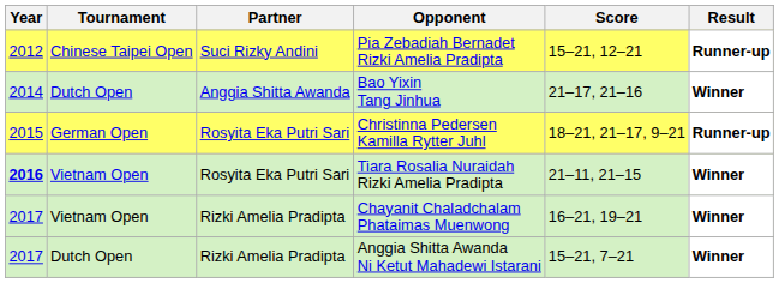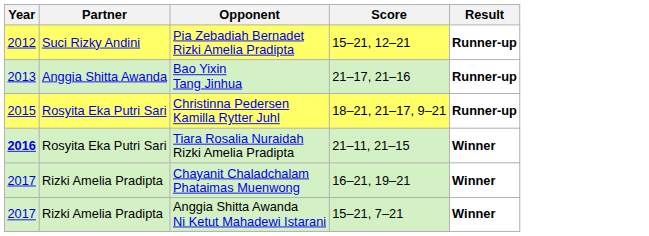- column: Tournament | Chinese Taipei Open | Dutch Open | German Open | Vietnam Open | Vietnam Open | Dutch Open
Bao Yixin Tang Jinhua | Year: 2014 -> 2013
Bao Yixin Tang Jinhua | Result: Winner -> Runner-up
